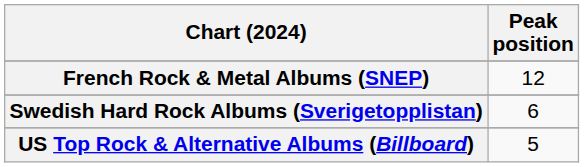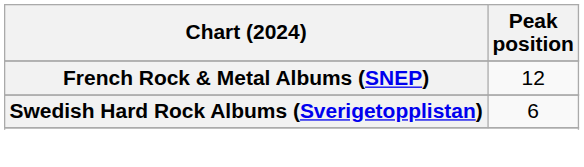- row: US Top Rock & Alternative Albums (Billboard) | 5
